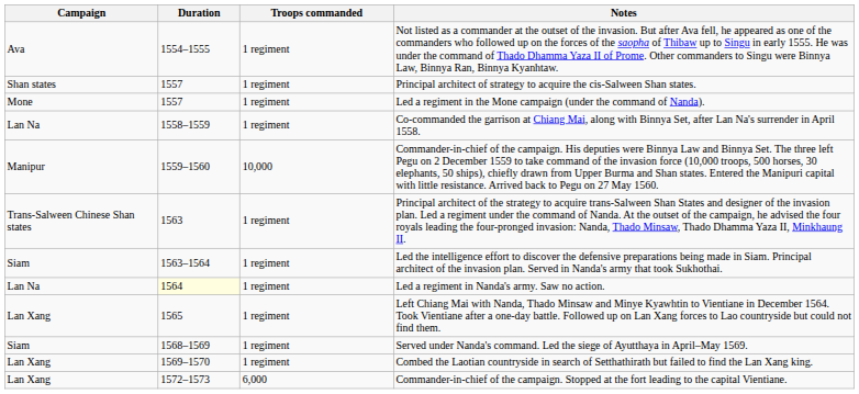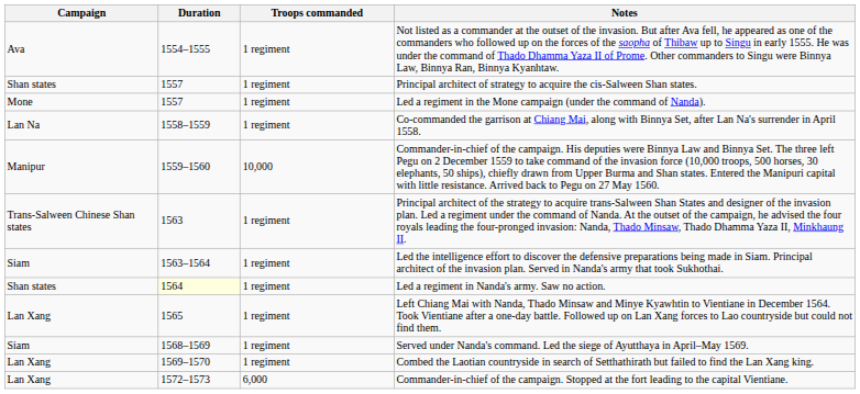Led a regiment in Nanda's army. Saw no action. | Campaign: Lan Na -> Shan states
